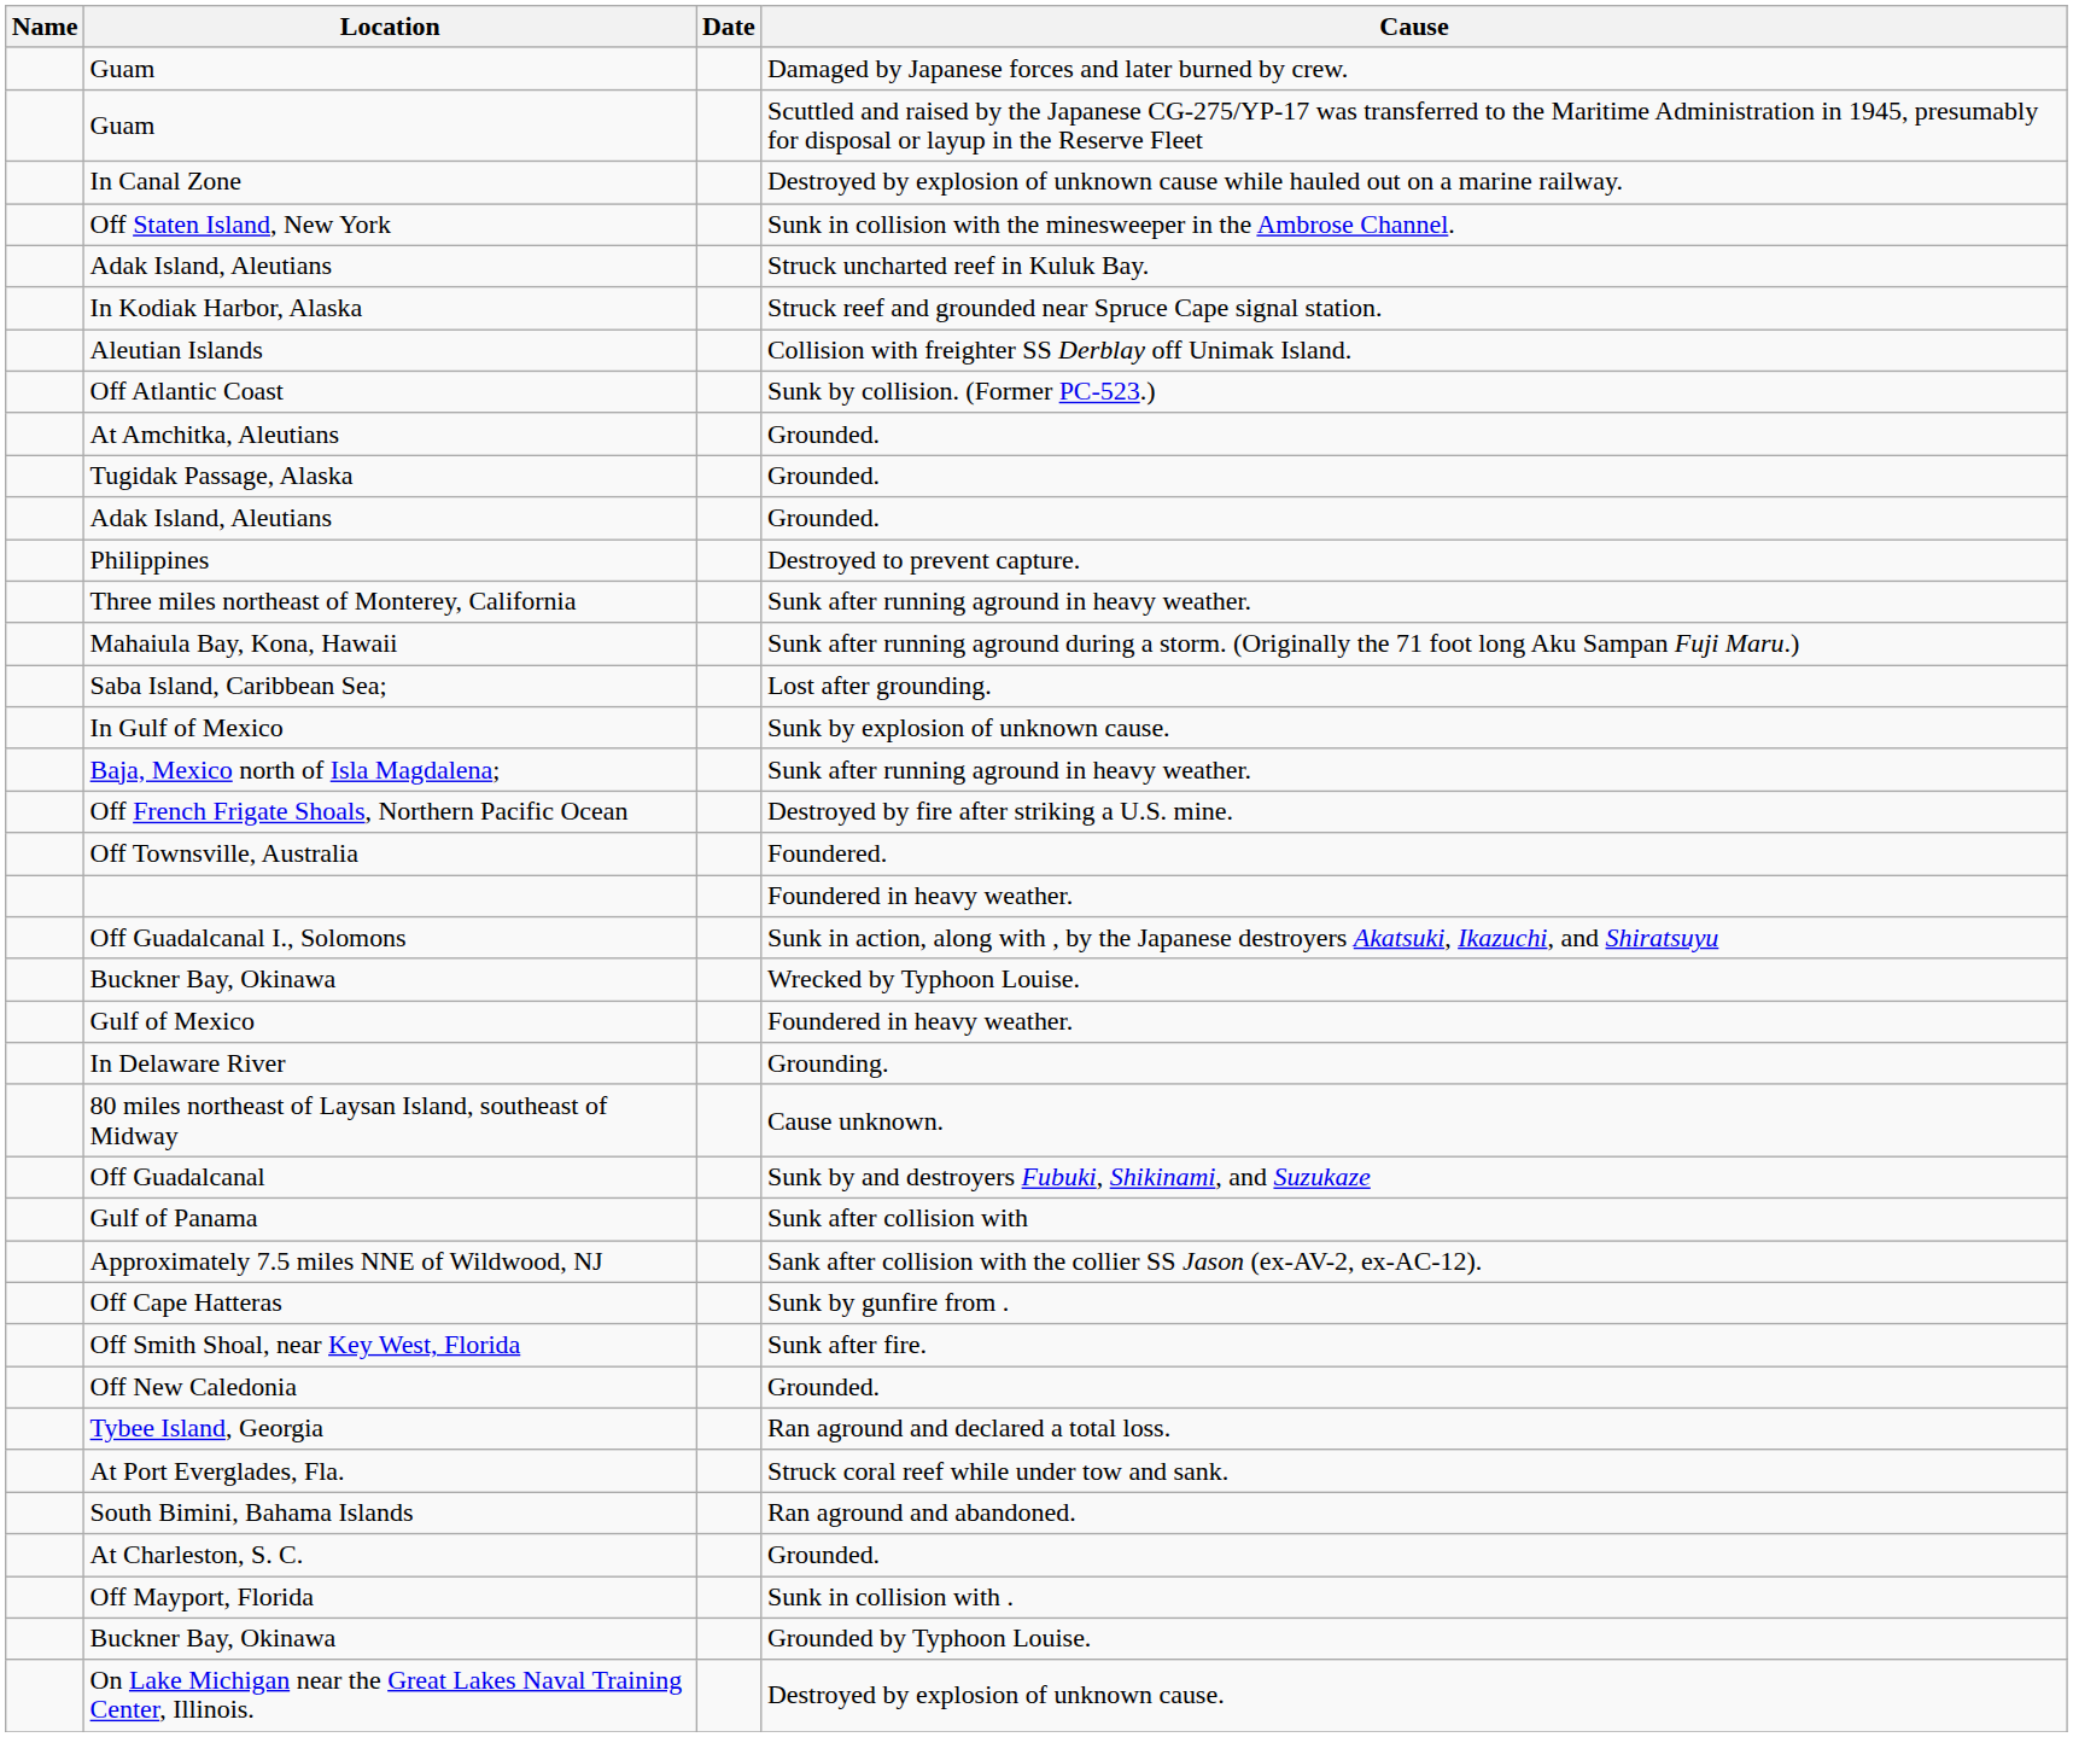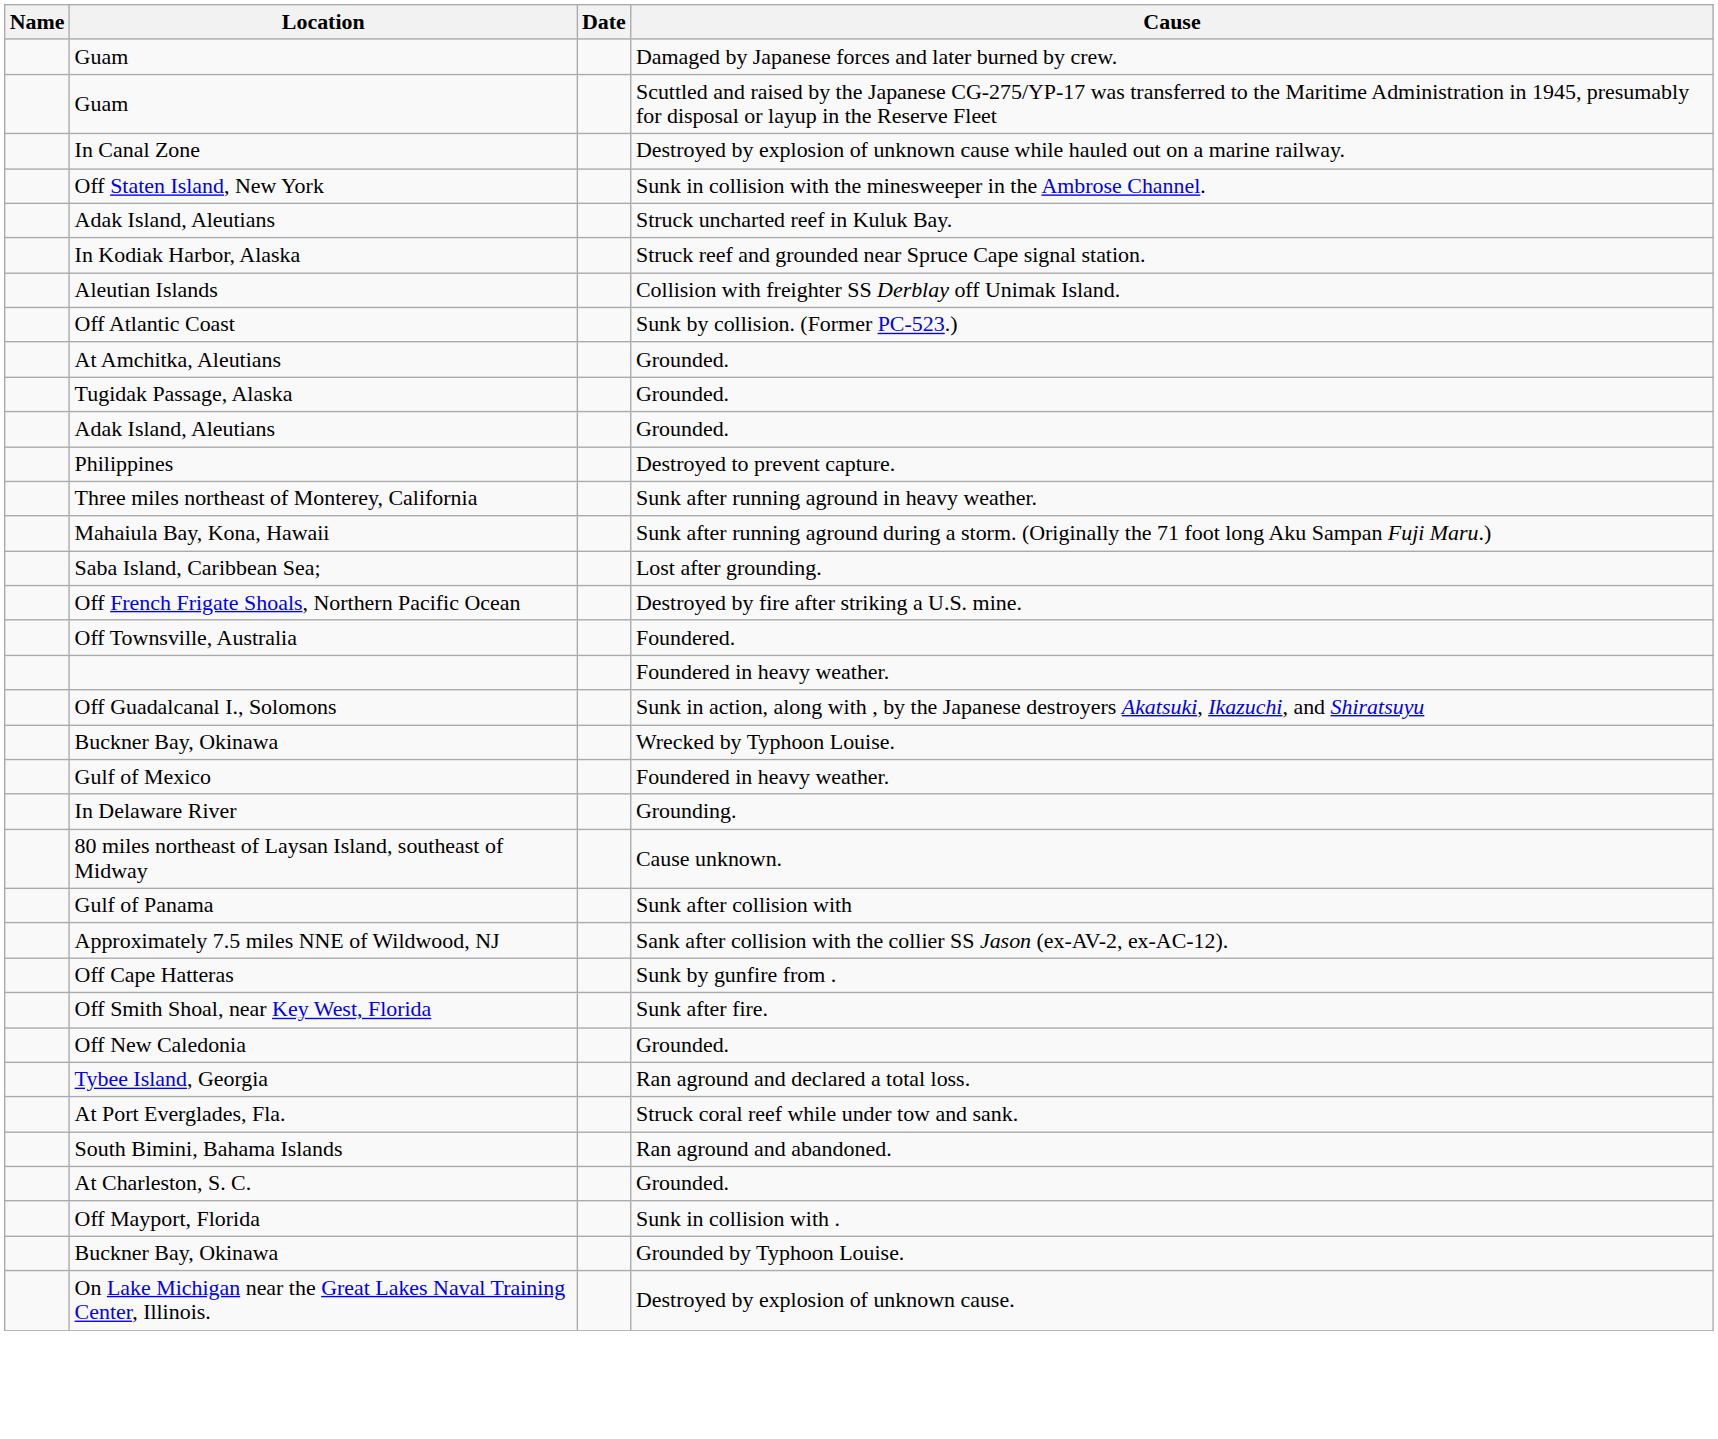- row: In Gulf of Mexico | Sunk by explosion of unknown cause.
- row: Baja, Mexico north of Isla Magdalena; | Sunk after running aground in heavy weather.
- row: Off Guadalcanal | Sunk by and destroyers Fubuki, Shikinami, and Suzukaze
